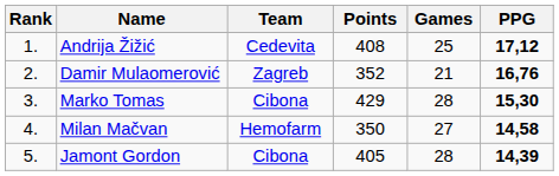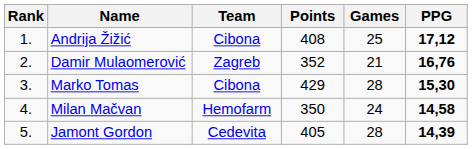Andrija Žižić | Team: Cedevita -> Cibona
Milan Mačvan | Games: 27 -> 24
Jamont Gordon | Team: Cibona -> Cedevita
